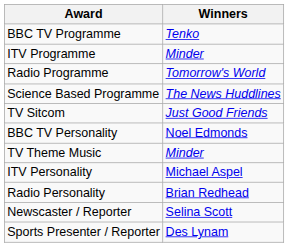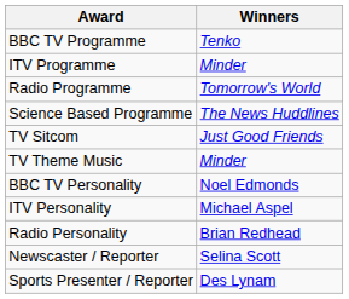rows swapped: TV Theme Music <-> BBC TV Personality
